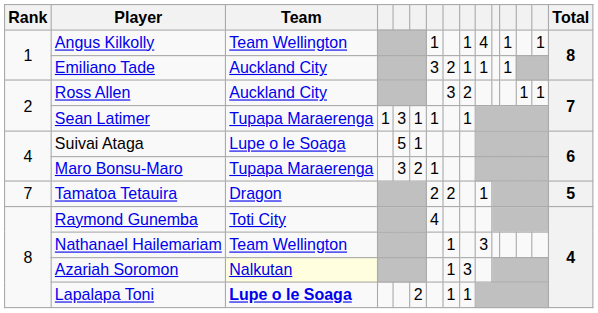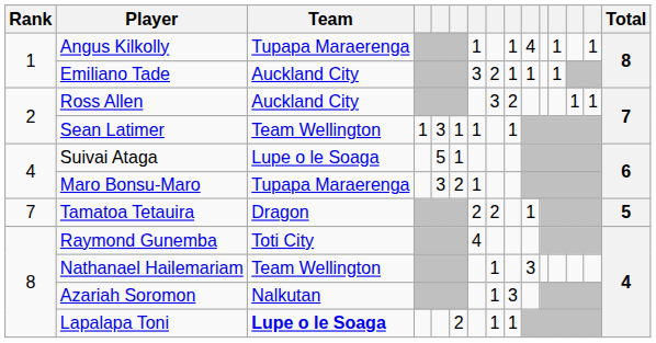Angus Kilkolly | Team: Team Wellington -> Tupapa Maraerenga
Sean Latimer | Team: Tupapa Maraerenga -> Team Wellington
Azariah Soromon | Team: lightyellow background -> no background
